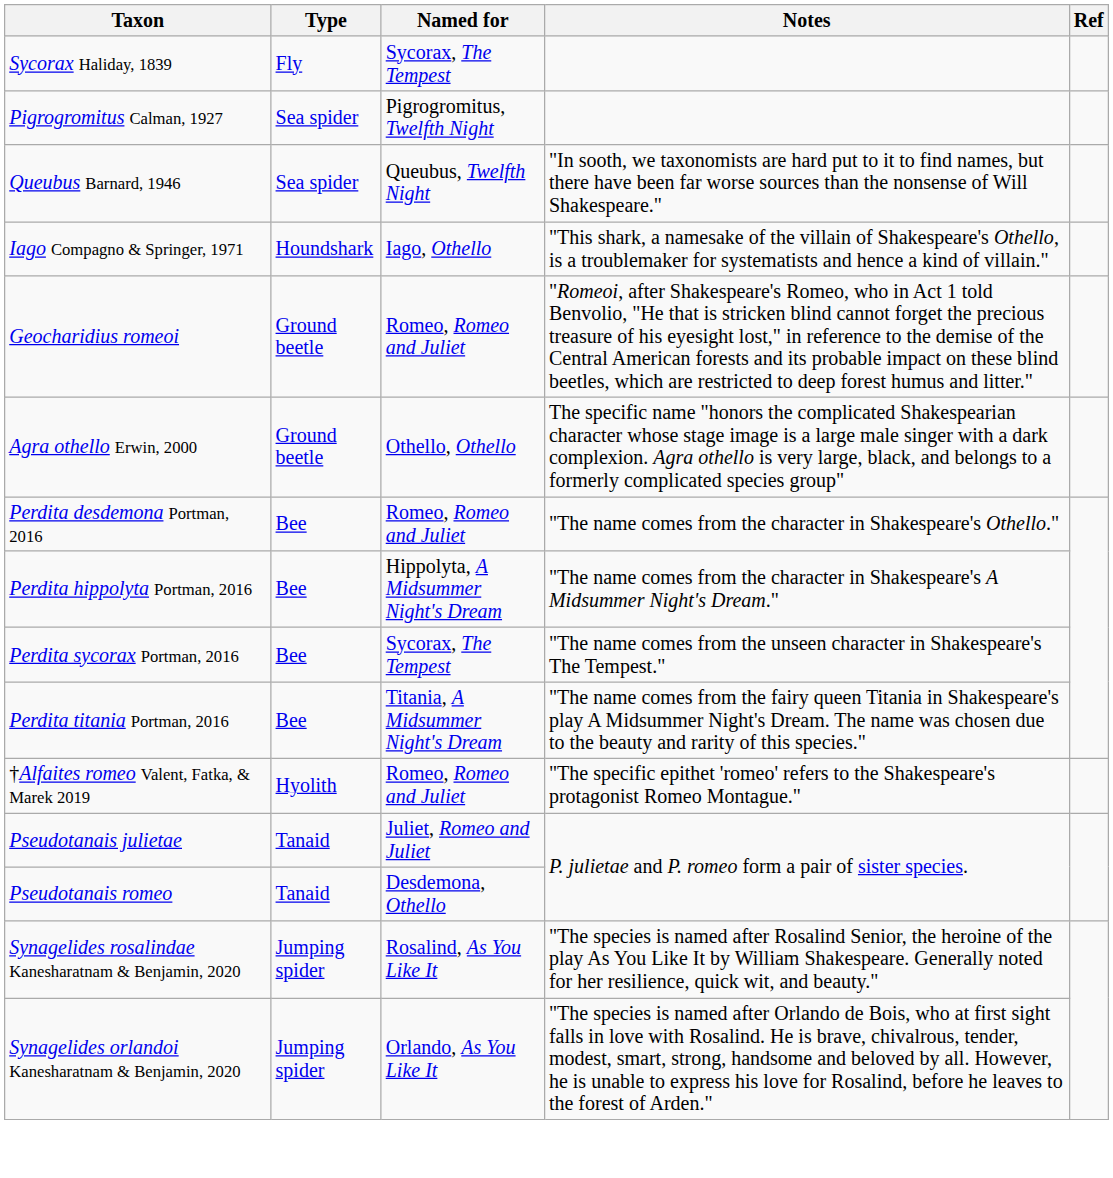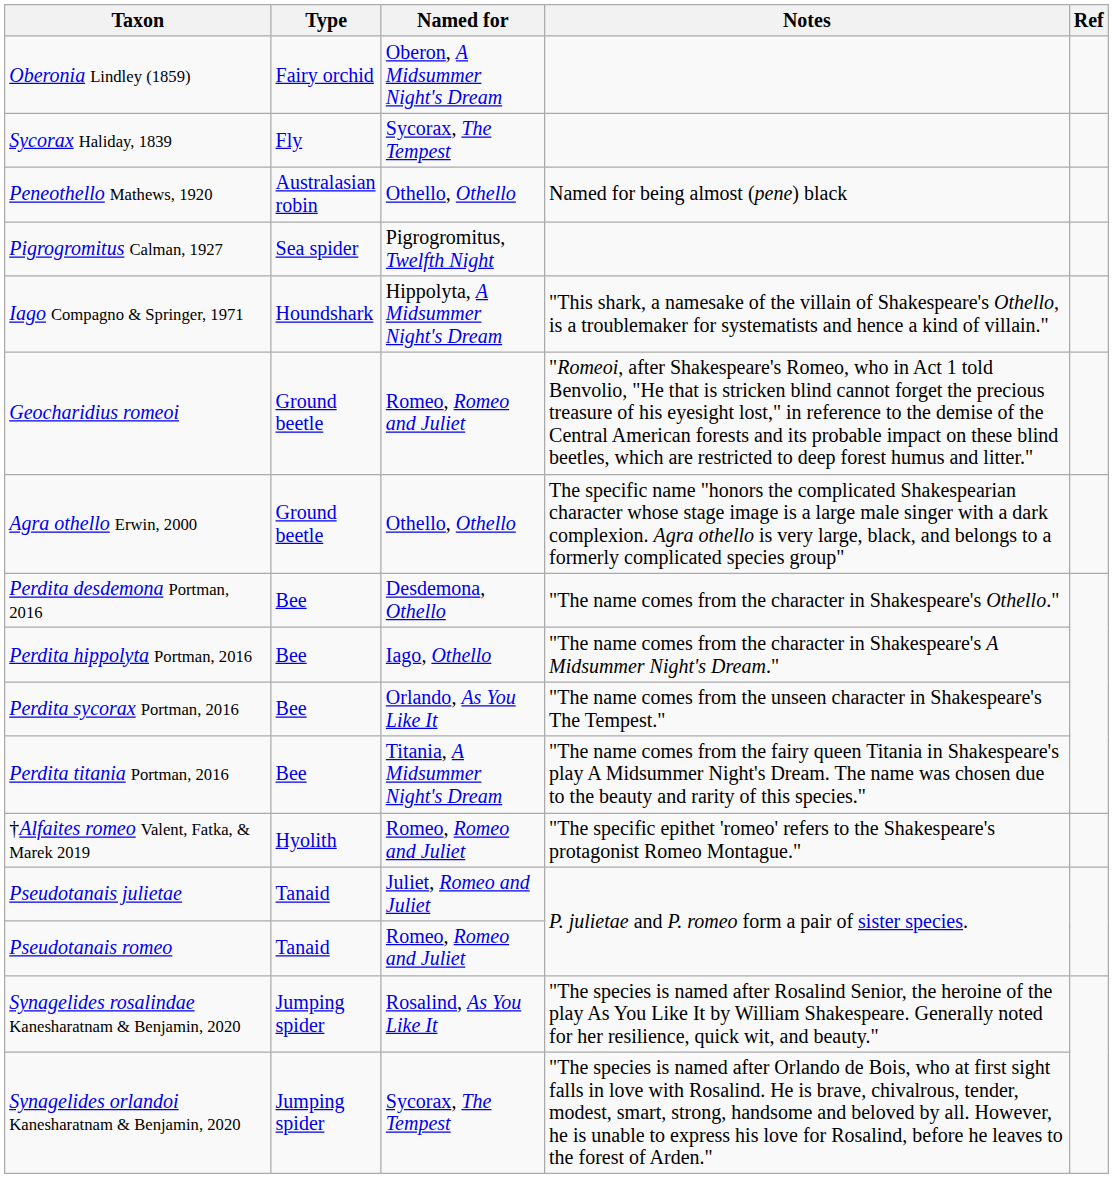+ row: Oberonia Lindley (1859) | Fairy orchid | Oberon, A Midsummer Night's Dream
+ row: Peneothello Mathews, 1920 | Australasian robin | Othello, Othello | Named for being almost (pene) black
- row: Queubus Barnard, 1946 | Sea spider | Queubus, Twelfth Night | "In sooth, we taxonomists are hard put to it to find names, but there have been far worse sources than the nonsense of Will Shakespeare."
Iago Compagno & Springer, 1971 | Named for: Iago, Othello -> Hippolyta, A Midsummer Night's Dream
Perdita desdemona Portman, 2016 | Named for: Romeo, Romeo and Juliet -> Desdemona, Othello
Perdita hippolyta Portman, 2016 | Named for: Hippolyta, A Midsummer Night's Dream -> Iago, Othello
Perdita sycorax Portman, 2016 | Named for: Sycorax, The Tempest -> Orlando, As You Like It
Pseudotanais romeo | Named for: Desdemona, Othello -> Romeo, Romeo and Juliet
Synagelides orlandoi Kanesharatnam & Benjamin, 2020 | Named for: Orlando, As You Like It -> Sycorax, The Tempest
